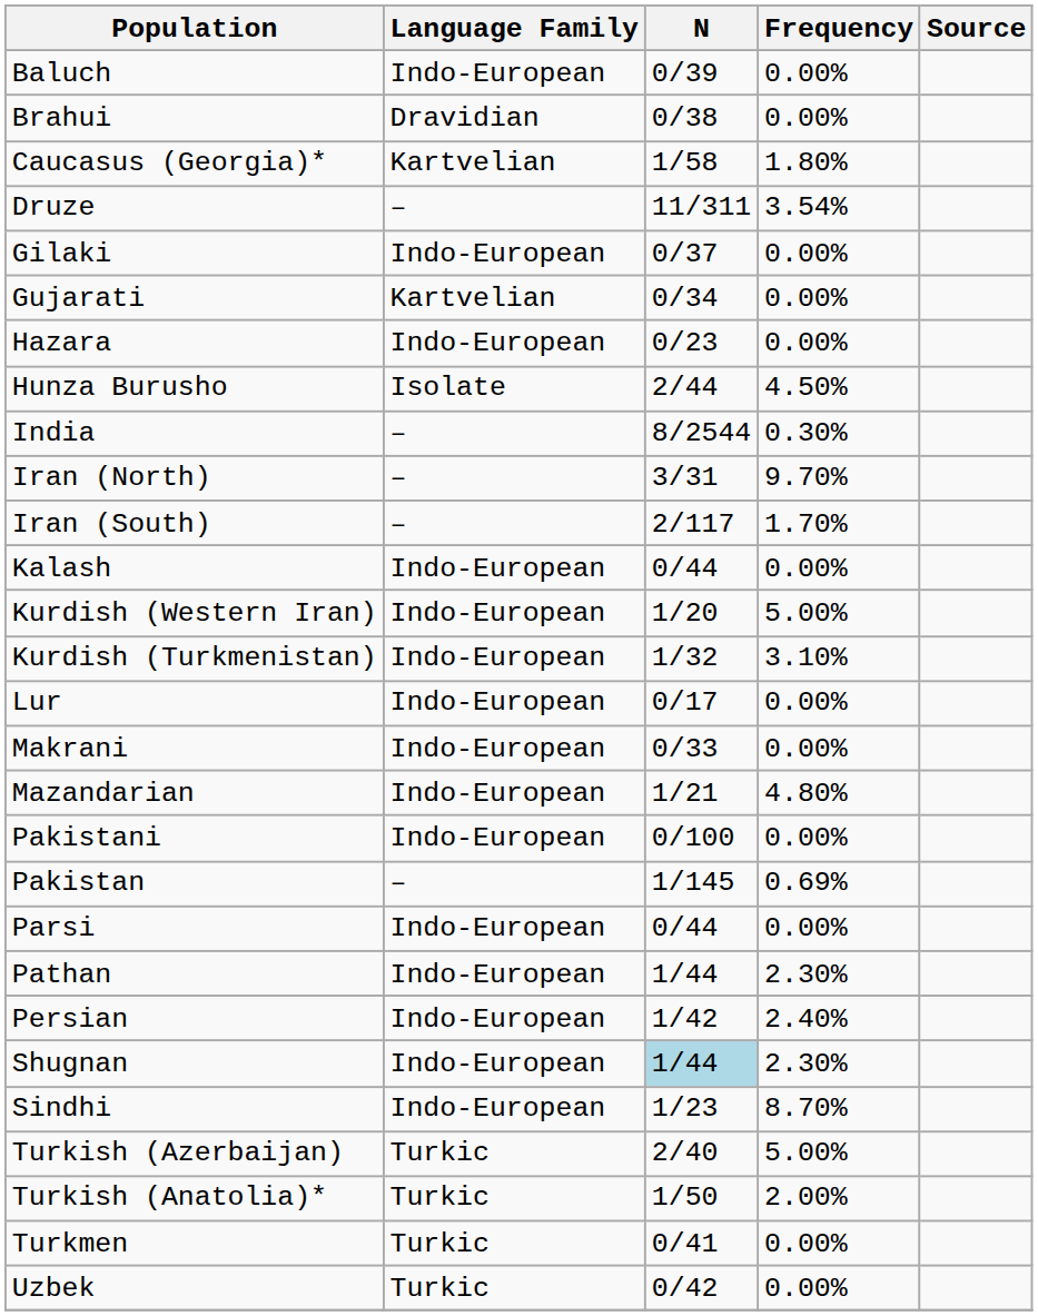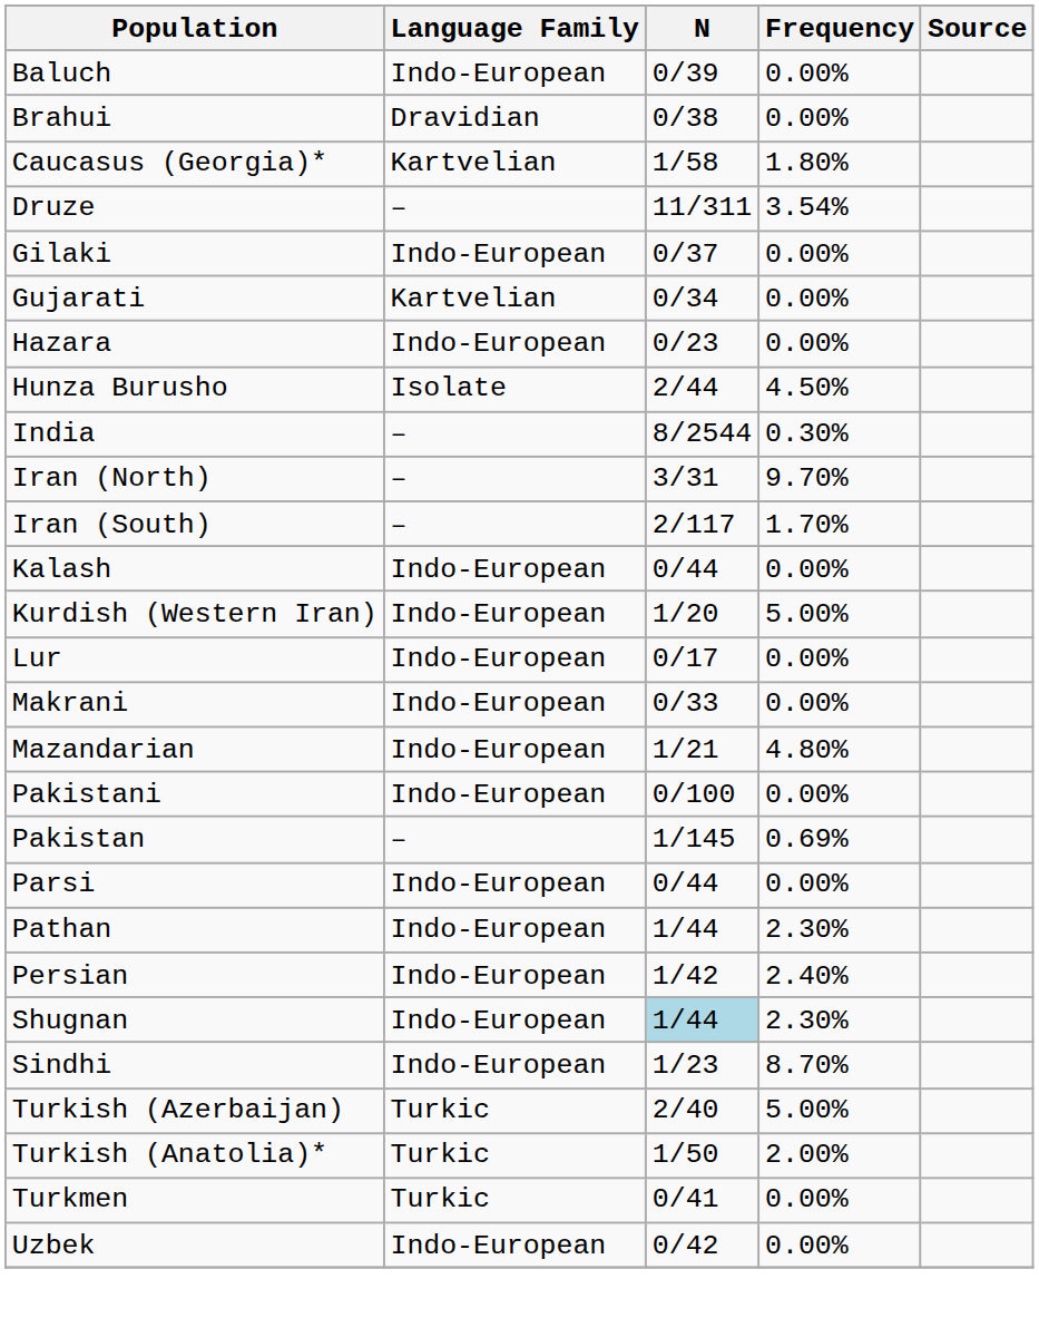- row: Kurdish (Turkmenistan) | Indo-European | 1/32 | 3.10%
Uzbek | Language Family: Turkic -> Indo-European
